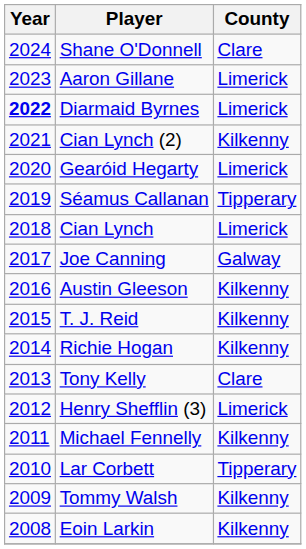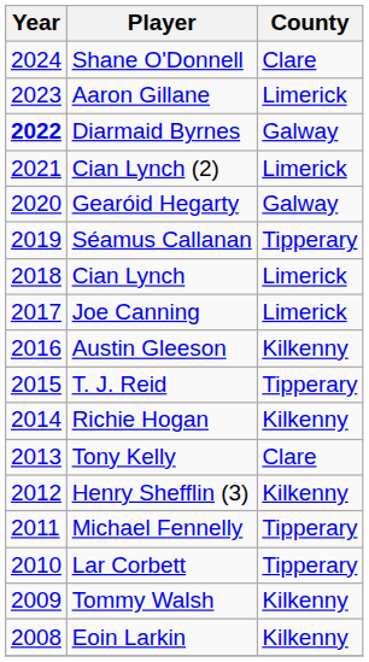Diarmaid Byrnes | County: Limerick -> Galway
Cian Lynch (2) | County: Kilkenny -> Limerick
Gearóid Hegarty | County: Limerick -> Galway
Joe Canning | County: Galway -> Limerick
T. J. Reid | County: Kilkenny -> Tipperary
Henry Shefflin (3) | County: Limerick -> Kilkenny
Michael Fennelly | County: Kilkenny -> Tipperary
